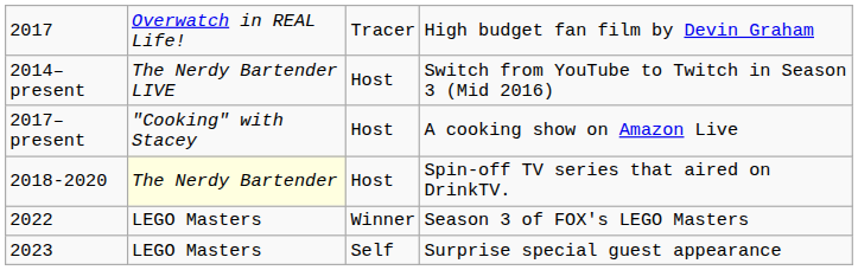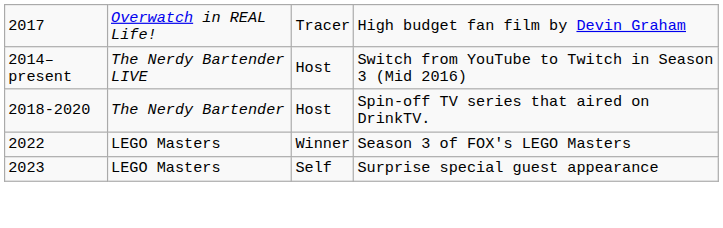- row: 2017–present | "Cooking" with Stacey | Host | A cooking show on Amazon Live
Spin-off TV series that aired on DrinkTV. | column 2: lightyellow background -> no background
